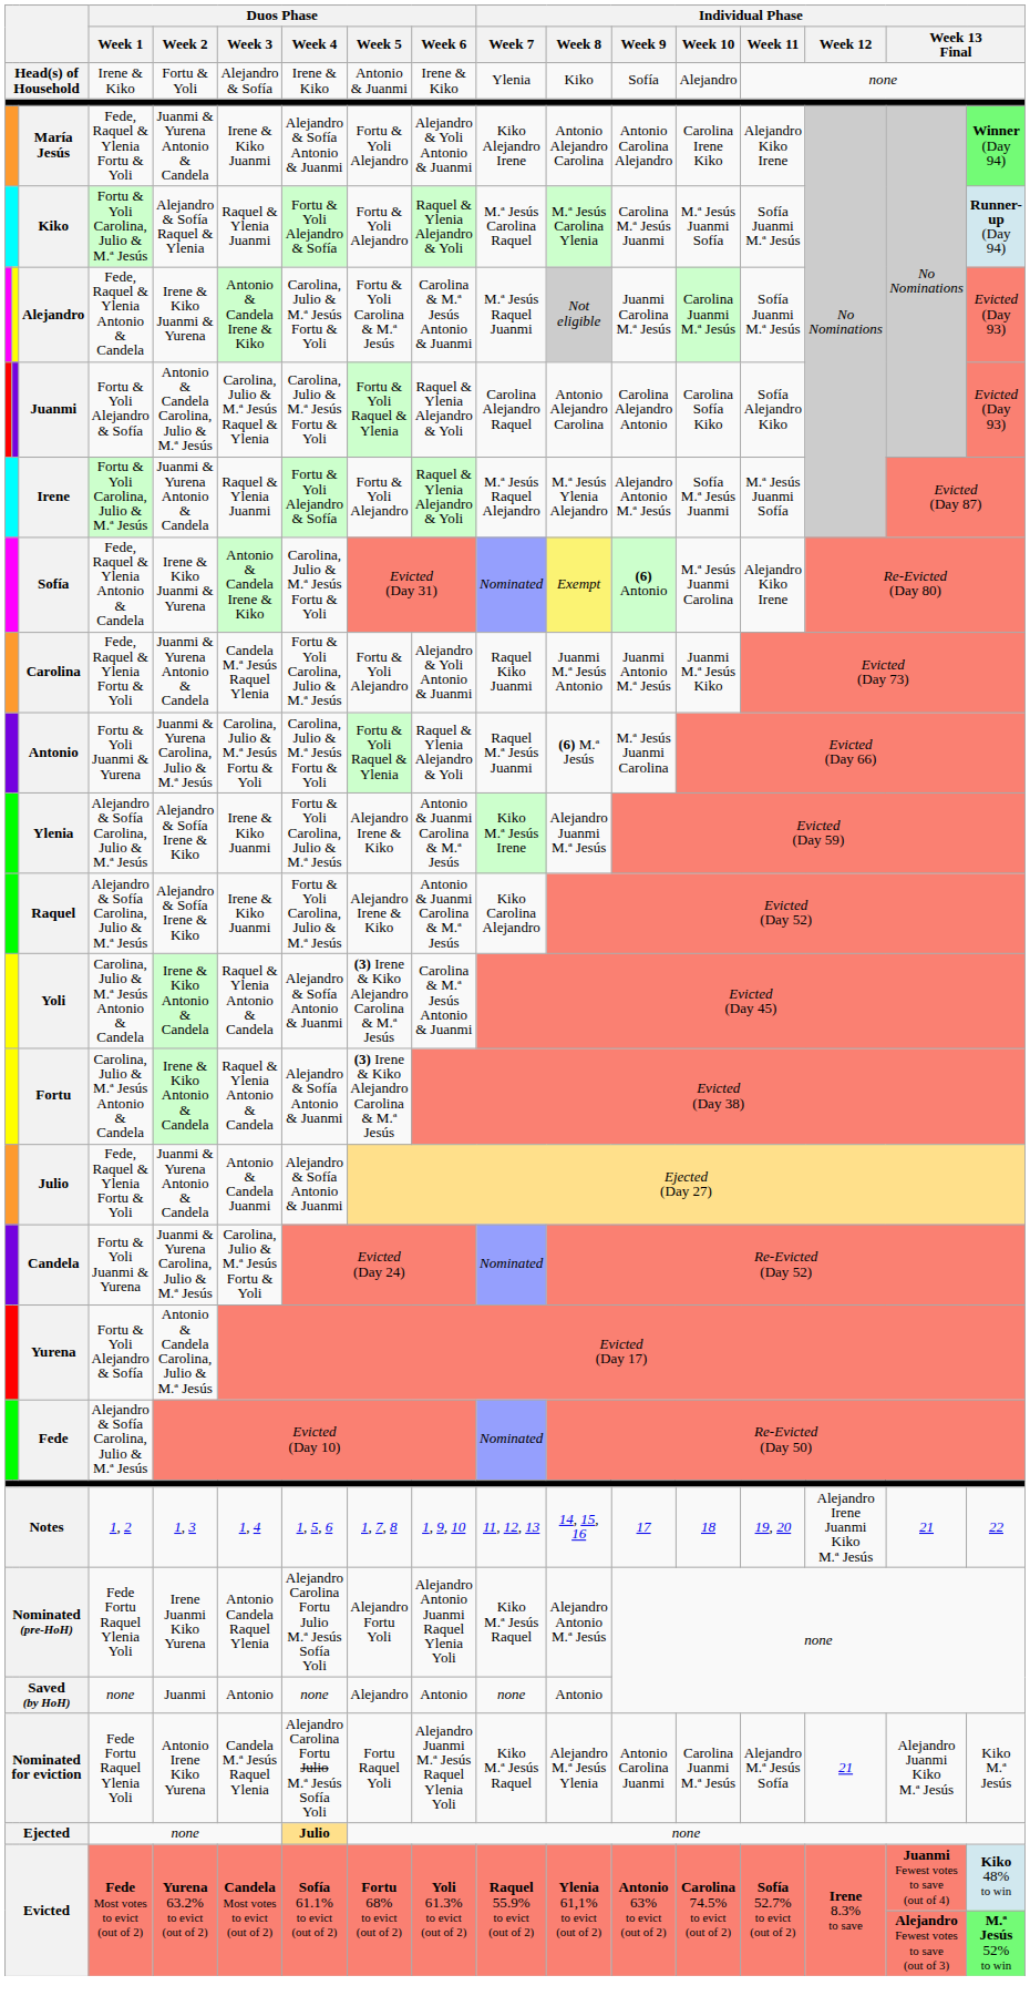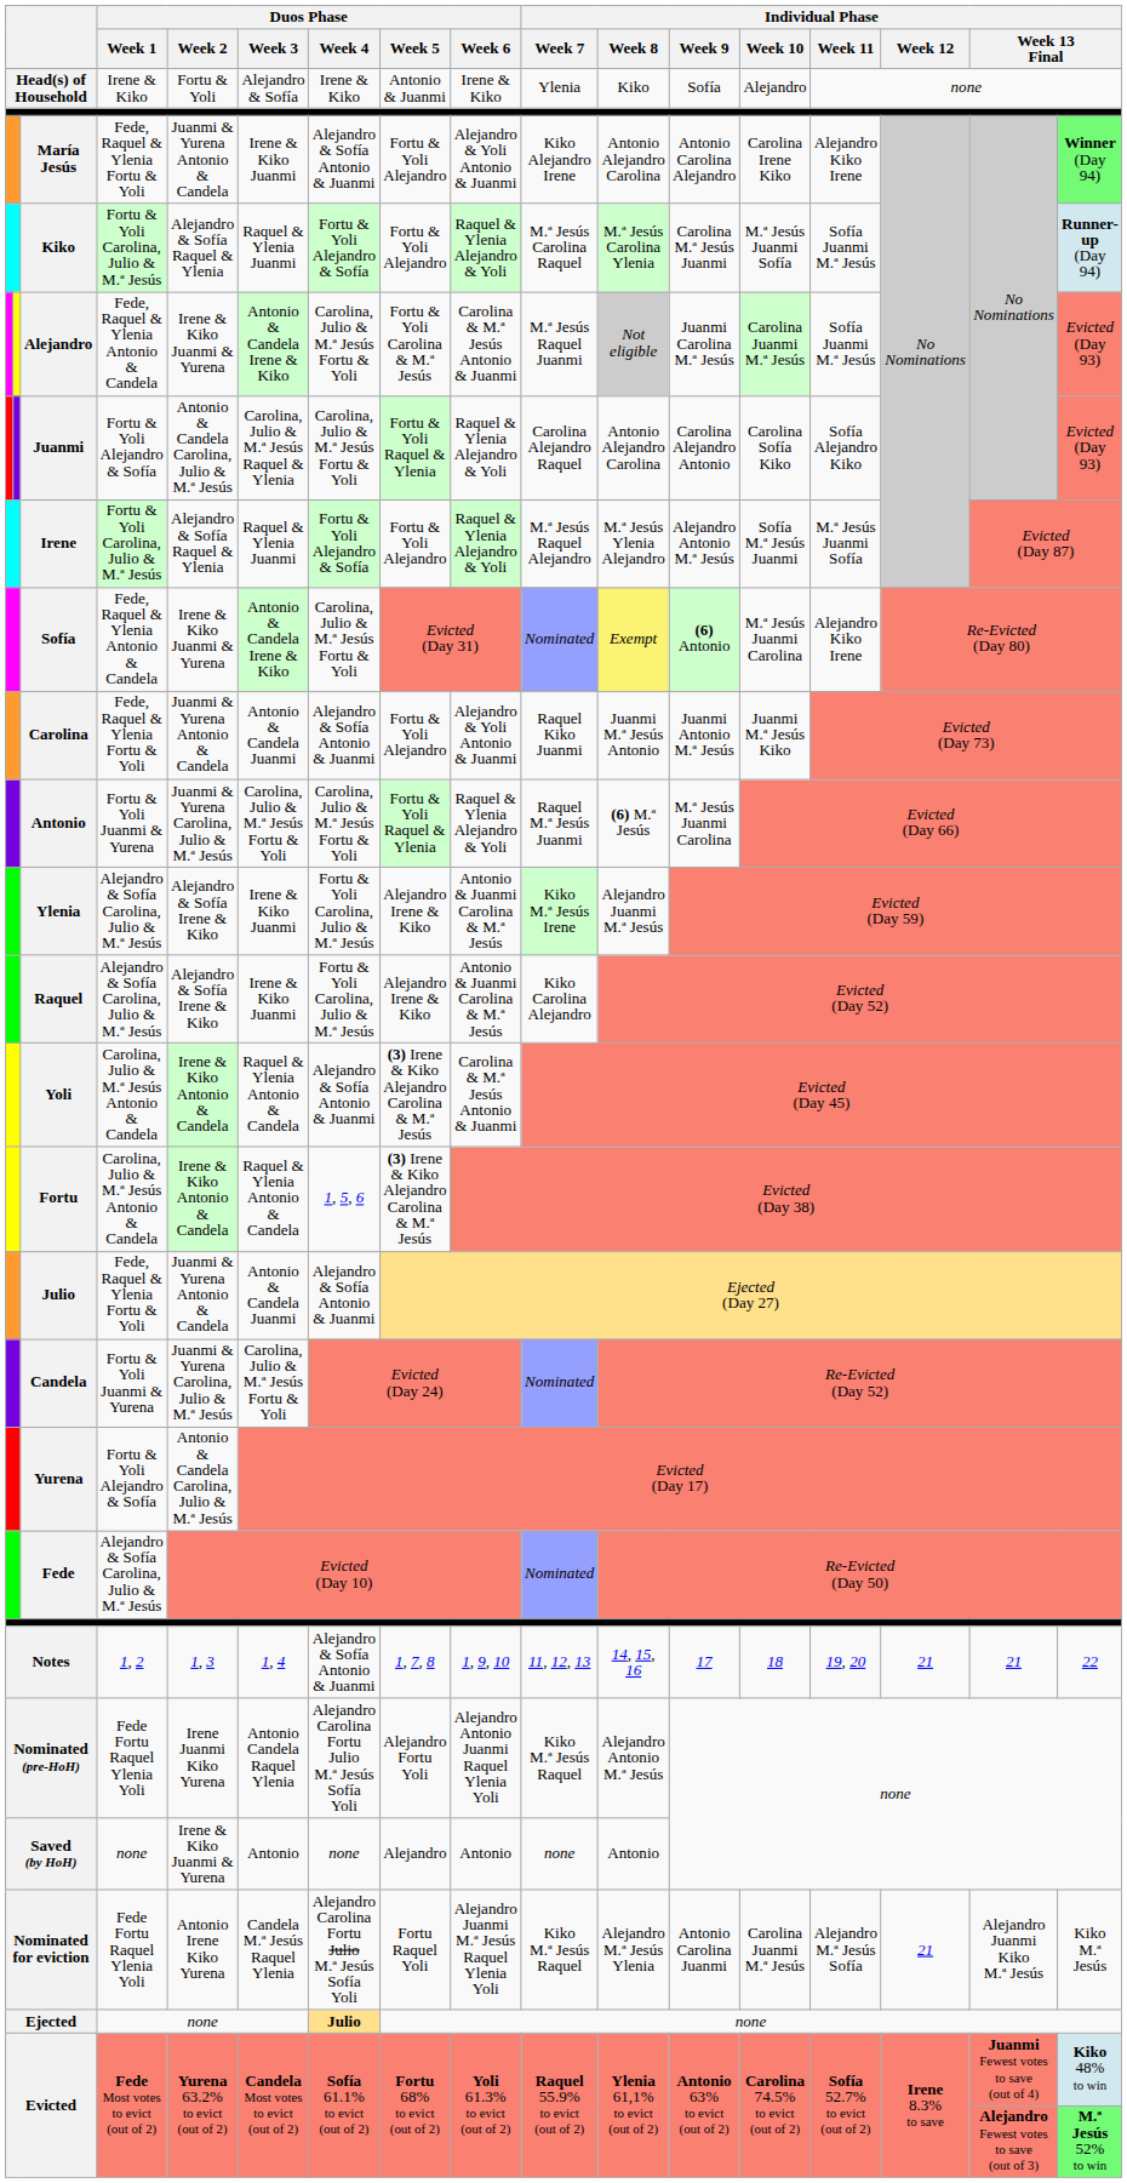Irene | Duos Phase / Week 2: Juanmi & Yurena Antonio & Candela -> Alejandro & Sofía Raquel & Ylenia
Carolina | Duos Phase / Week 3: Candela M.ª Jesús Raquel Ylenia -> Antonio & Candela Juanmi
Carolina | Duos Phase / Week 4: Fortu & Yoli Carolina, Julio & M.ª Jesús -> Alejandro & Sofía Antonio & Juanmi
Fortu | Duos Phase / Week 4: Alejandro & Sofía Antonio & Juanmi -> 1, 5, 6
Notes | Duos Phase / Week 4: 1, 5, 6 -> Alejandro & Sofía Antonio & Juanmi
Notes | Individual Phase / Week 12: Alejandro Irene Juanmi Kiko M.ª Jesús -> 21
Saved (by HoH) | Duos Phase / Week 2: Juanmi -> Irene & Kiko Juanmi & Yurena
